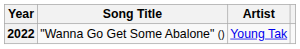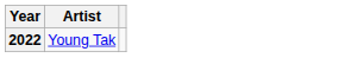- column: Song Title | "Wanna Go Get Some Abalone" ()
